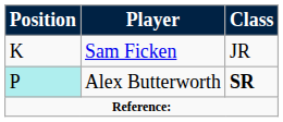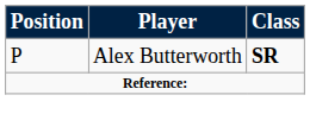- row: K | Sam Ficken | JR
Alex Butterworth | Position: paleturquoise background -> no background
